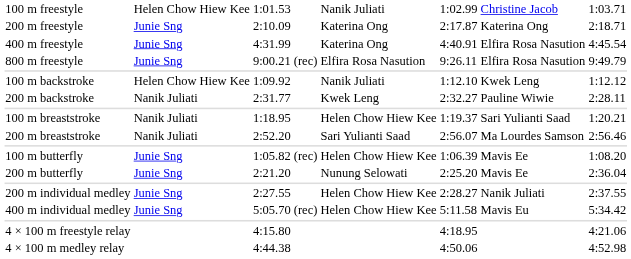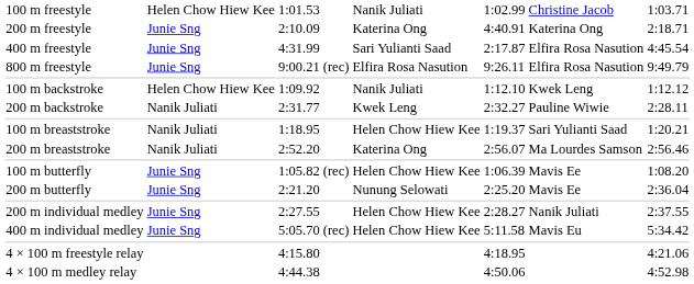200 m freestyle | column 5: 2:17.87 -> 4:40.91
400 m freestyle | column 4: Katerina Ong -> Sari Yulianti Saad
400 m freestyle | column 5: 4:40.91 -> 2:17.87
200 m breaststroke | column 4: Sari Yulianti Saad -> Katerina Ong
